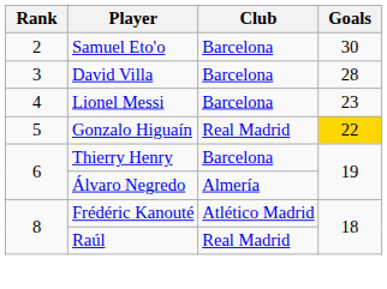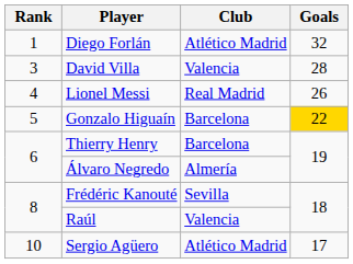+ row: 1 | Diego Forlán | Atlético Madrid | 32
- row: 2 | Samuel Eto'o | Barcelona | 30
David Villa | Club: Barcelona -> Valencia
Lionel Messi | Club: Barcelona -> Real Madrid
Lionel Messi | Goals: 23 -> 26
Gonzalo Higuaín | Club: Real Madrid -> Barcelona
Frédéric Kanouté | Club: Atlético Madrid -> Sevilla
Raúl | Club: Real Madrid -> Valencia
+ row: 10 | Sergio Agüero | Atlético Madrid | 17
